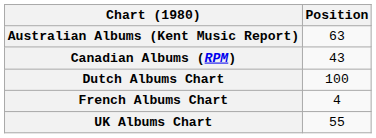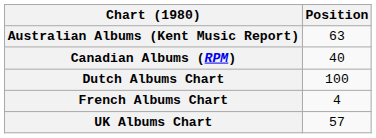Canadian Albums (RPM) | Position: 43 -> 40
UK Albums Chart | Position: 55 -> 57
